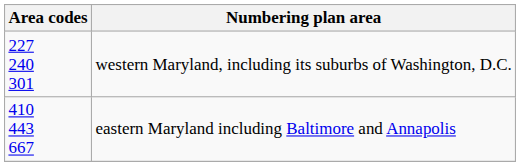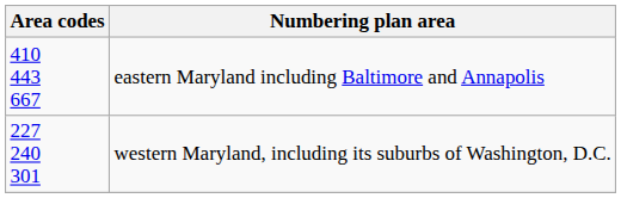rows swapped: western Maryland, including its suburbs of Washington, D.C. <-> eastern Maryland including Baltimore and Annapolis
